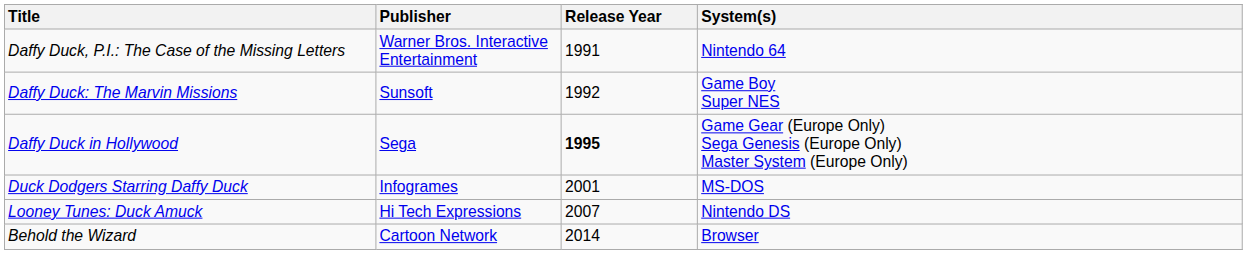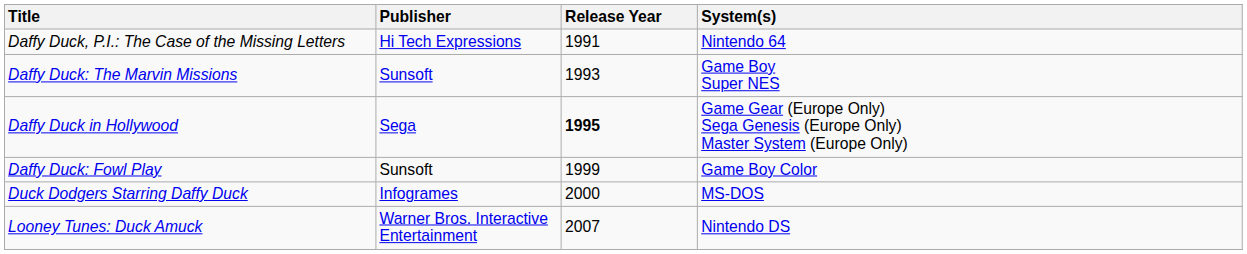Daffy Duck, P.I.: The Case of the Missing Letters | Publisher: Warner Bros. Interactive Entertainment -> Hi Tech Expressions
Daffy Duck: The Marvin Missions | Release Year: 1992 -> 1993
+ row: Daffy Duck: Fowl Play | Sunsoft | 1999 | Game Boy Color
Duck Dodgers Starring Daffy Duck | Release Year: 2001 -> 2000
Looney Tunes: Duck Amuck | Publisher: Hi Tech Expressions -> Warner Bros. Interactive Entertainment
- row: Behold the Wizard | Cartoon Network | 2014 | Browser
